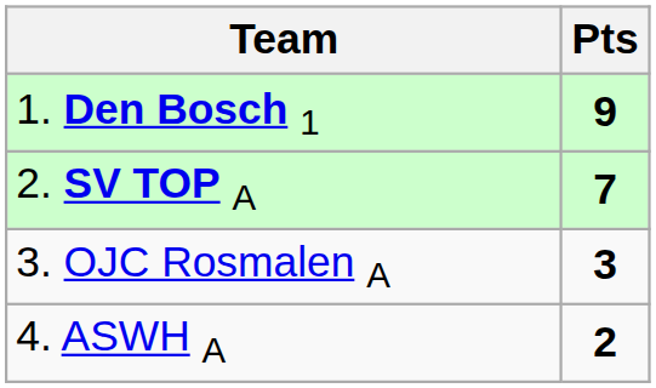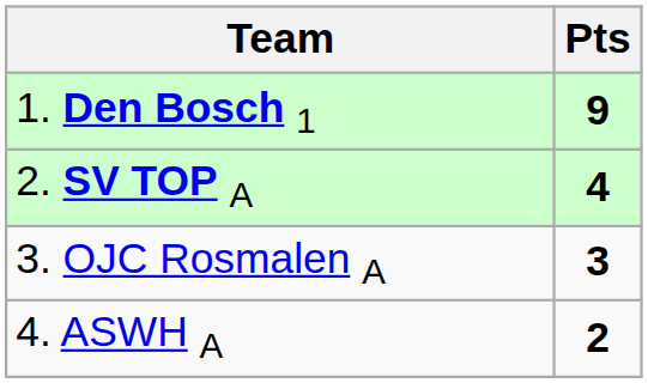2. SV TOP A | Pts: 7 -> 4
